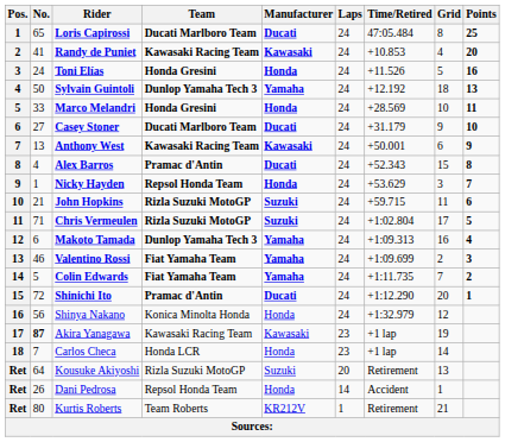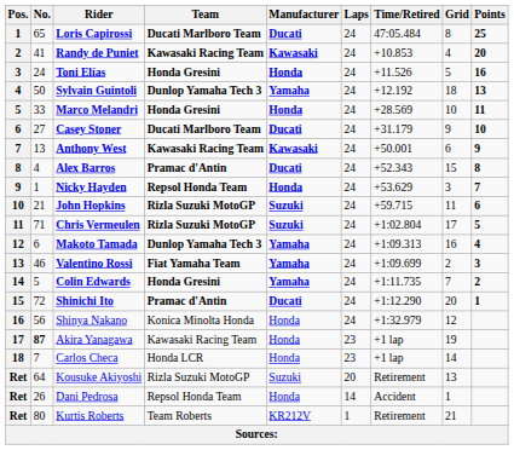Colin Edwards | Team: Fiat Yamaha Team -> Honda Gresini
Akira Yanagawa | Manufacturer: Kawasaki -> Honda
